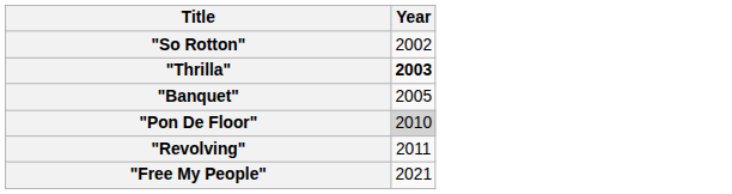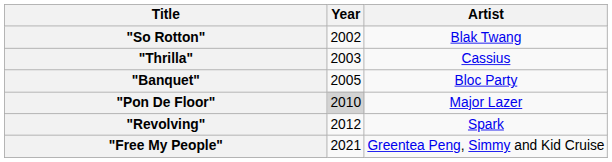+ column: Artist | Blak Twang | Cassius | Bloc Party | Major Lazer | Spark | Greentea Peng, Simmy and Kid Cruise
"Thrilla" | Year: bold -> normal
"Revolving" | Year: 2011 -> 2012
